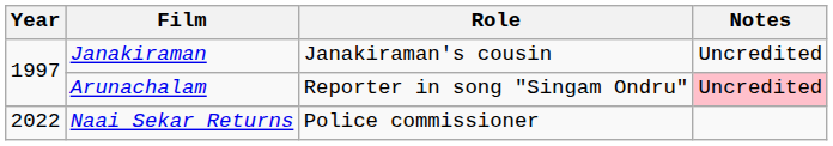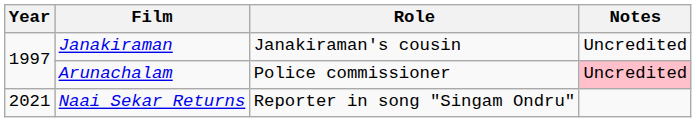Arunachalam | Role: Reporter in song "Singam Ondru" -> Police commissioner
Naai Sekar Returns | Year: 2022 -> 2021
Naai Sekar Returns | Role: Police commissioner -> Reporter in song "Singam Ondru"
